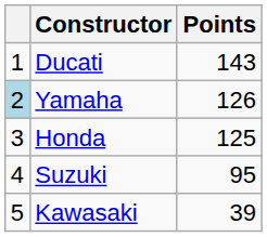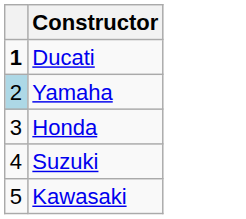- column: Points | 143 | 126 | 125 | 95 | 39
Ducati | column 1: normal -> bold
